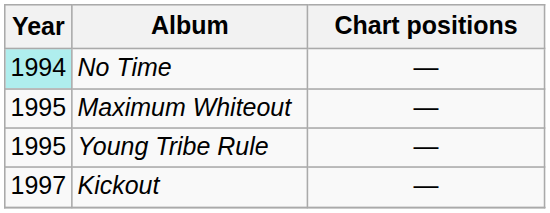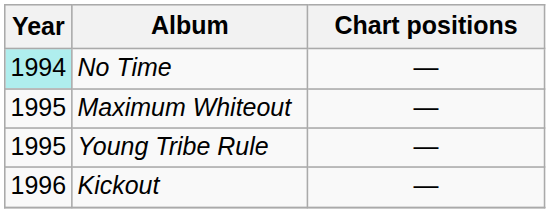Kickout | Year: 1997 -> 1996
